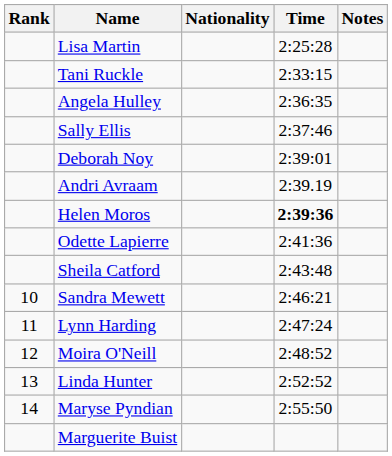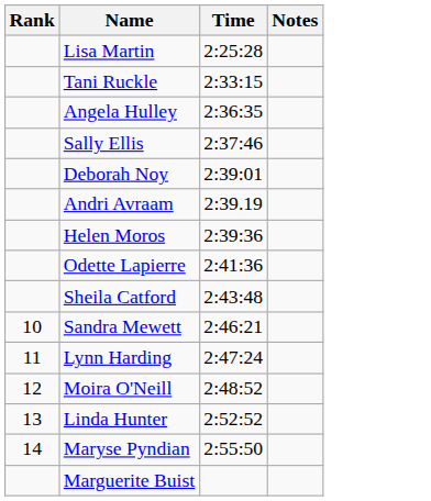- column: Nationality
Helen Moros | Time: bold -> normal
